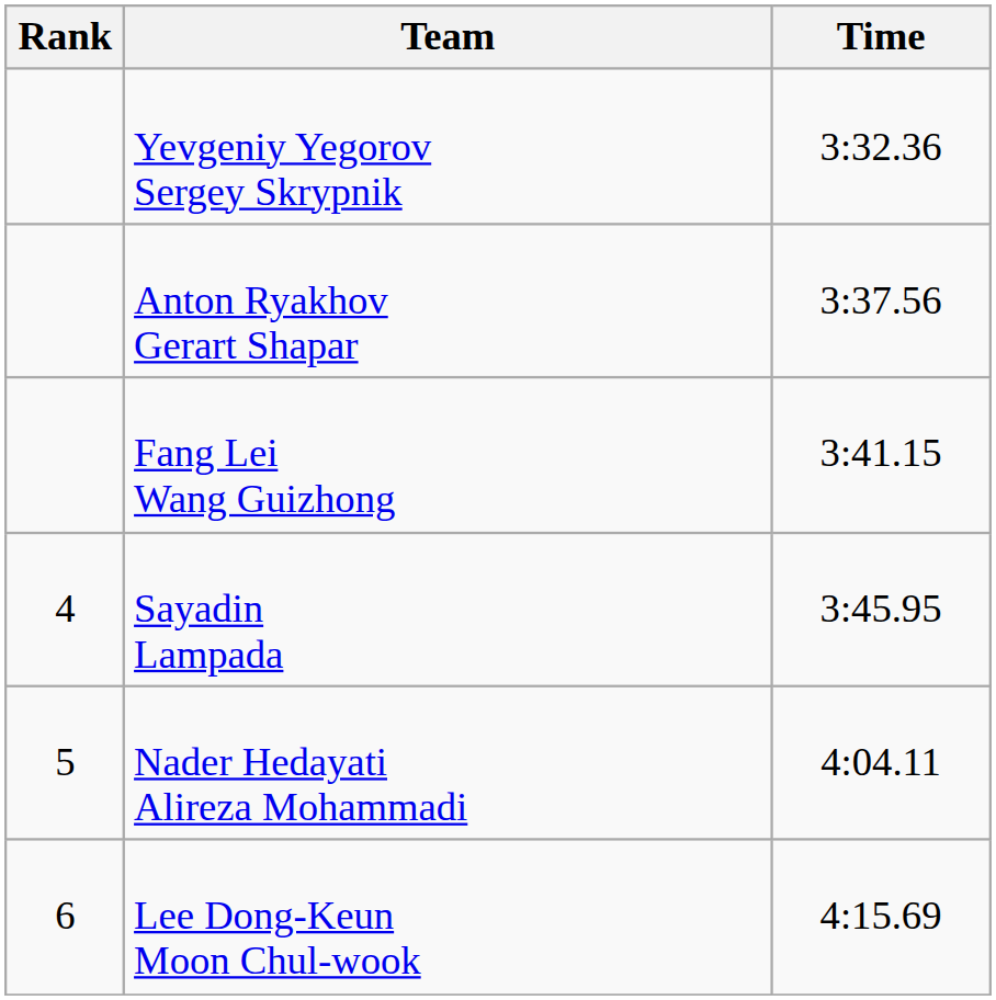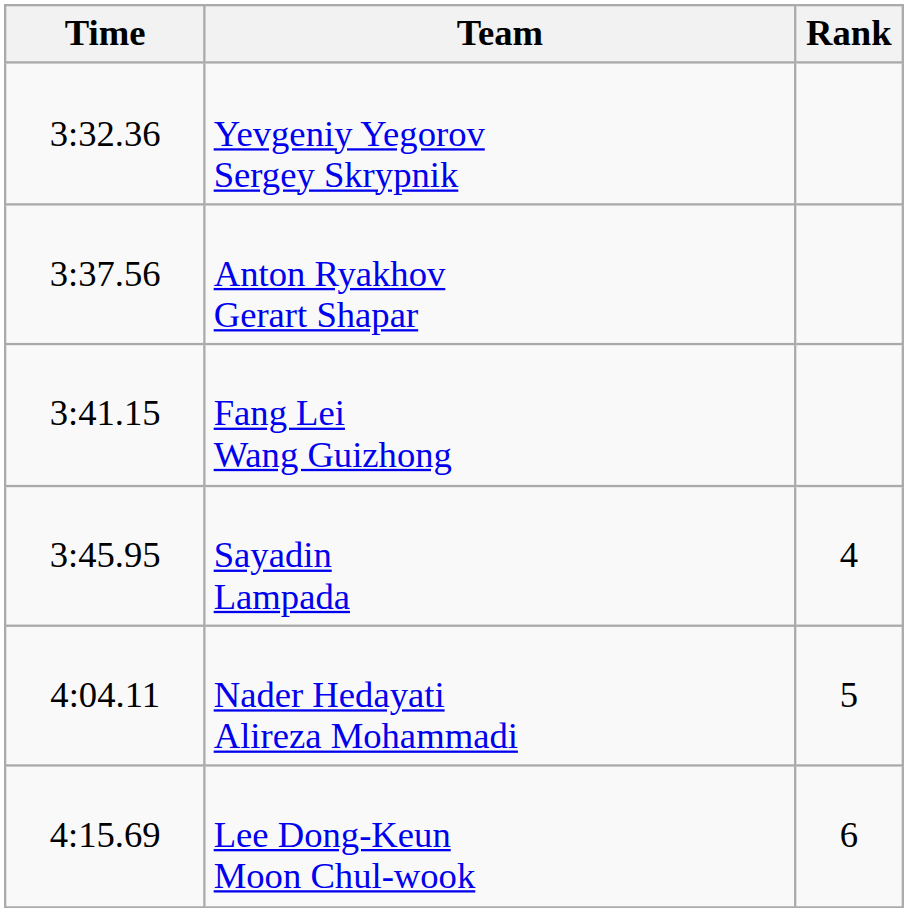columns swapped: Rank <-> Time
